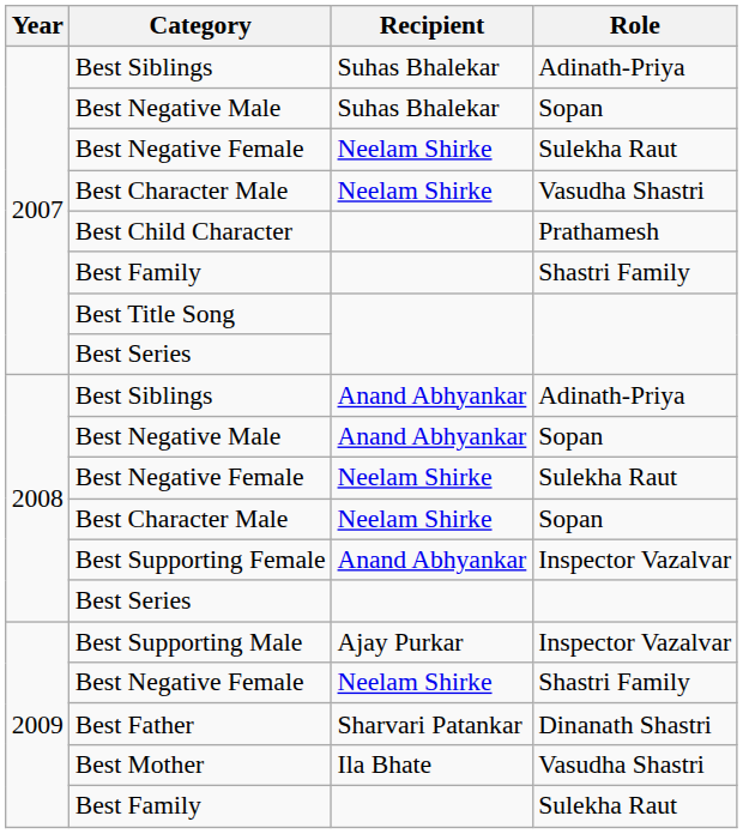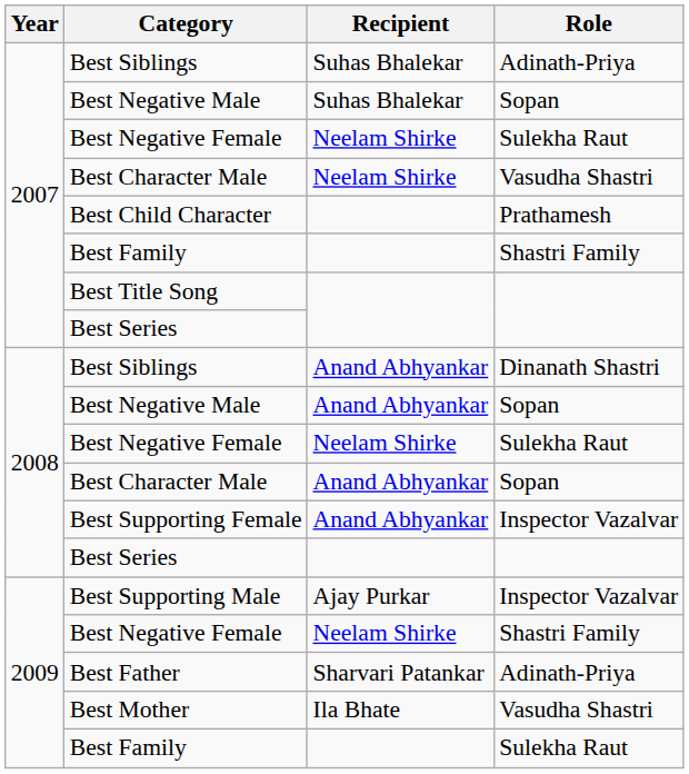2008 / Best Siblings | Role: Adinath-Priya -> Dinanath Shastri
2008 / Best Character Male | Recipient: Neelam Shirke -> Anand Abhyankar
Best Father | Role: Dinanath Shastri -> Adinath-Priya
